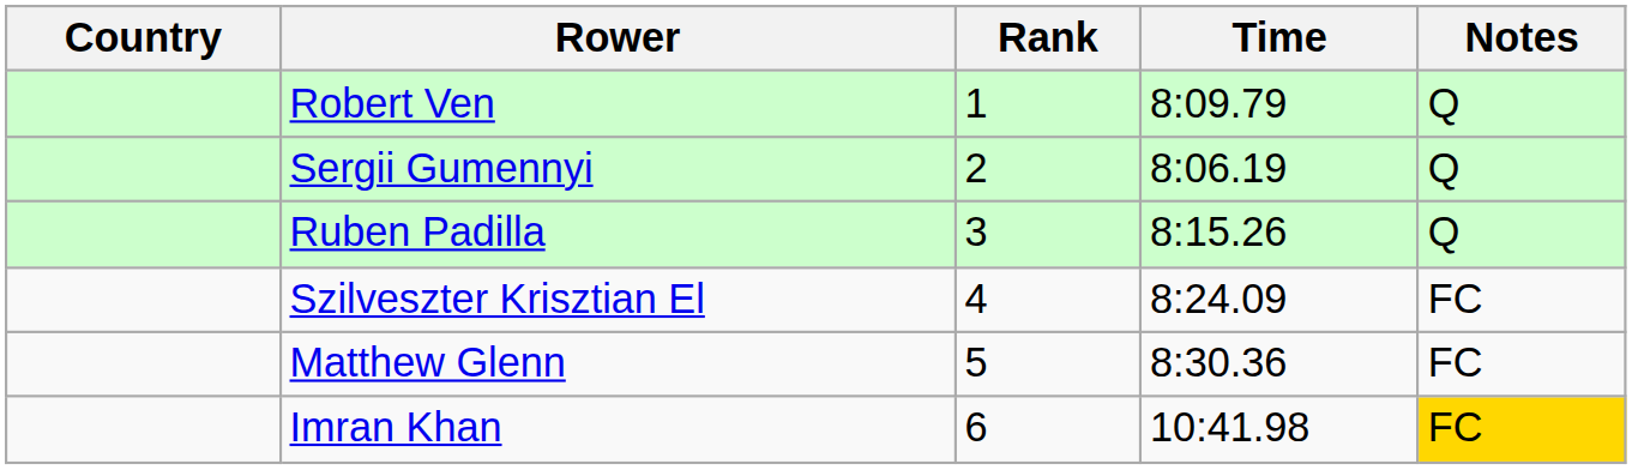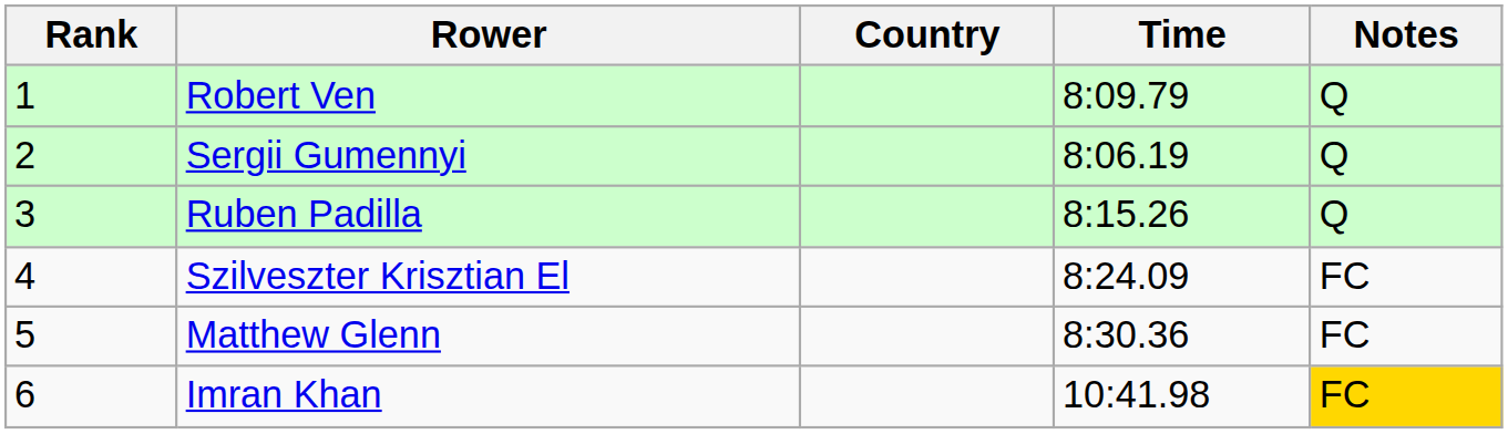columns swapped: Rank <-> Country
